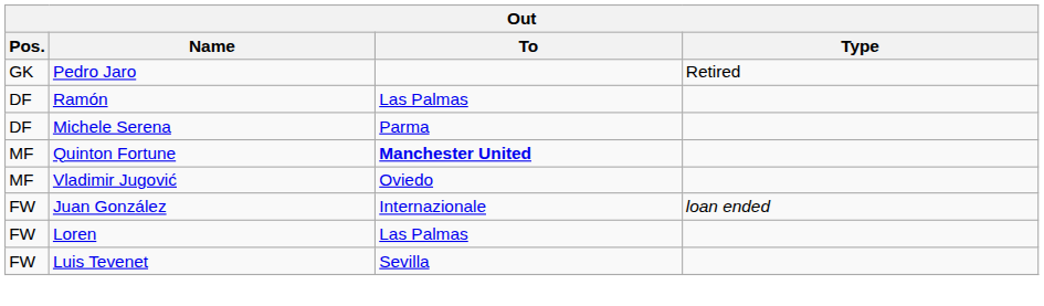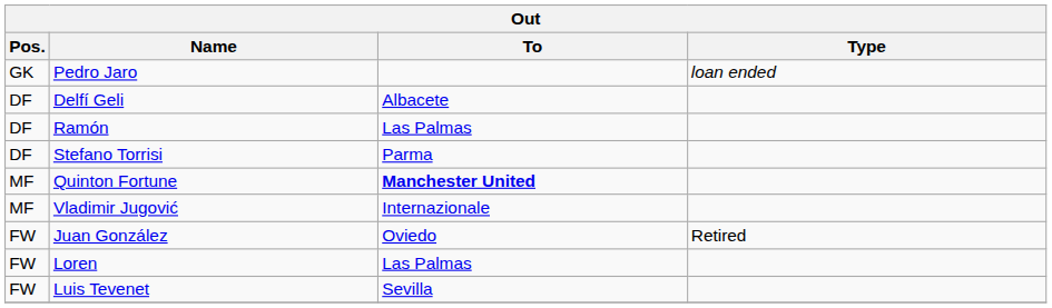Pedro Jaro | Type: Retired -> loan ended
+ row: DF | Delfí Geli | Albacete
- row: DF | Michele Serena | Parma
+ row: DF | Stefano Torrisi | Parma
Vladimir Jugović | To: Oviedo -> Internazionale
Juan González | To: Internazionale -> Oviedo
Juan González | Type: loan ended -> Retired
